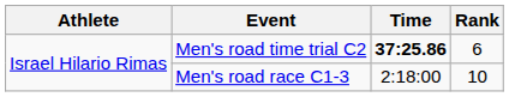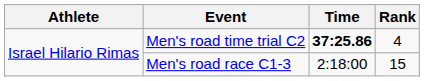Men's road time trial C2 | Rank: 6 -> 4
Men's road race C1-3 | Rank: 10 -> 15
